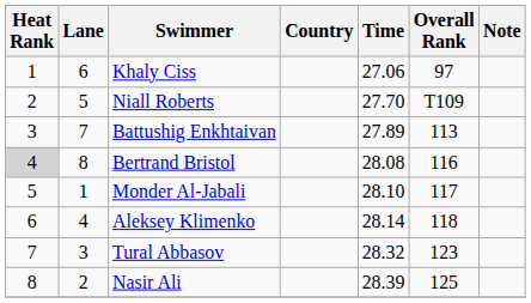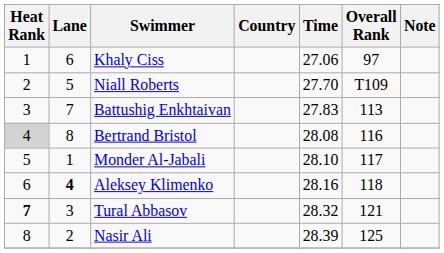Battushig Enkhtaivan | Time: 27.89 -> 27.83
Aleksey Klimenko | Lane: normal -> bold
Aleksey Klimenko | Time: 28.14 -> 28.16
Tural Abbasov | Heat Rank: normal -> bold
Tural Abbasov | Overall Rank: 123 -> 121
